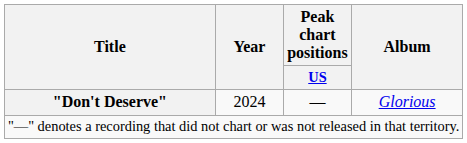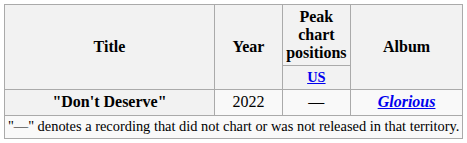"Don't Deserve" | Year: 2024 -> 2022
"Don't Deserve" | Album: normal -> bold
